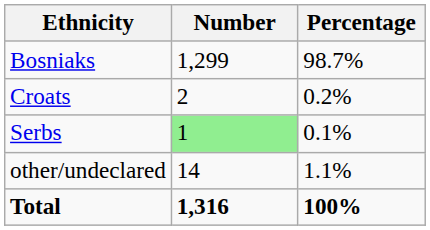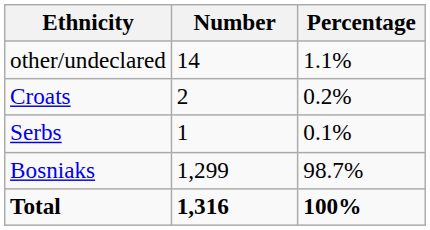rows swapped: Bosniaks <-> other/undeclared
Serbs | Number: lightgreen background -> no background
